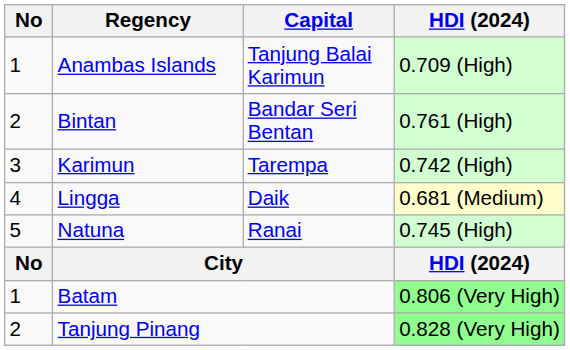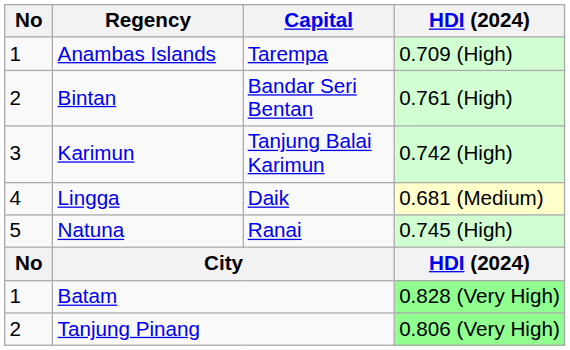Anambas Islands | Capital: Tanjung Balai Karimun -> Tarempa
Karimun | Capital: Tarempa -> Tanjung Balai Karimun
Batam | HDI (2024): 0.806 (Very High) -> 0.828 (Very High)
Tanjung Pinang | HDI (2024): 0.828 (Very High) -> 0.806 (Very High)
